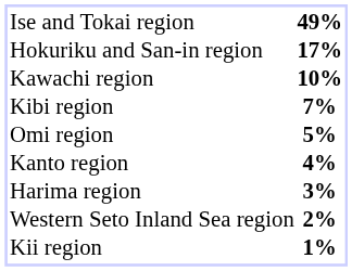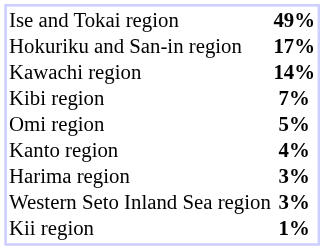Kawachi region | column 2: 10% -> 14%
Western Seto Inland Sea region | column 2: 2% -> 3%
